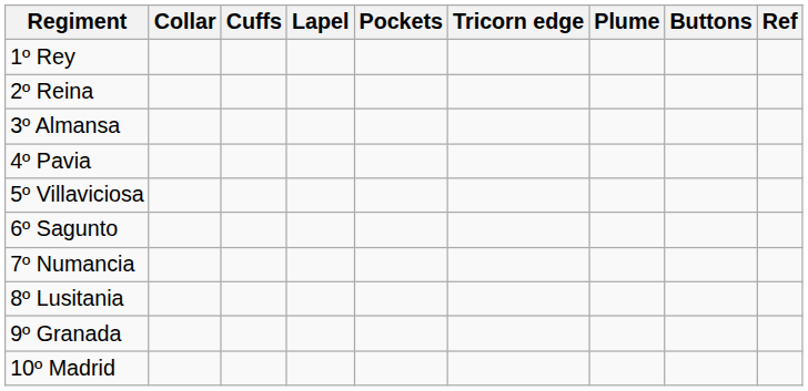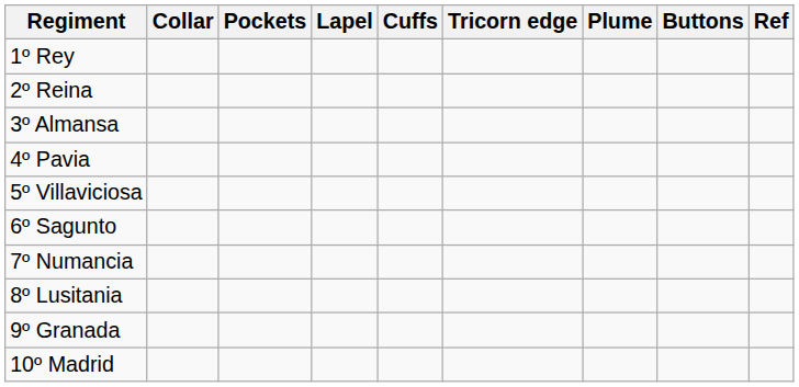columns swapped: Cuffs <-> Pockets
